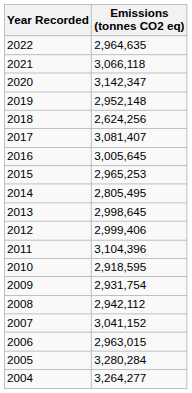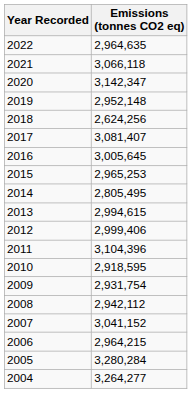2013 | Emissions (tonnes CO2 eq): 2,998,645 -> 2,994,615
2006 | Emissions (tonnes CO2 eq): 2,963,015 -> 2,964,215
